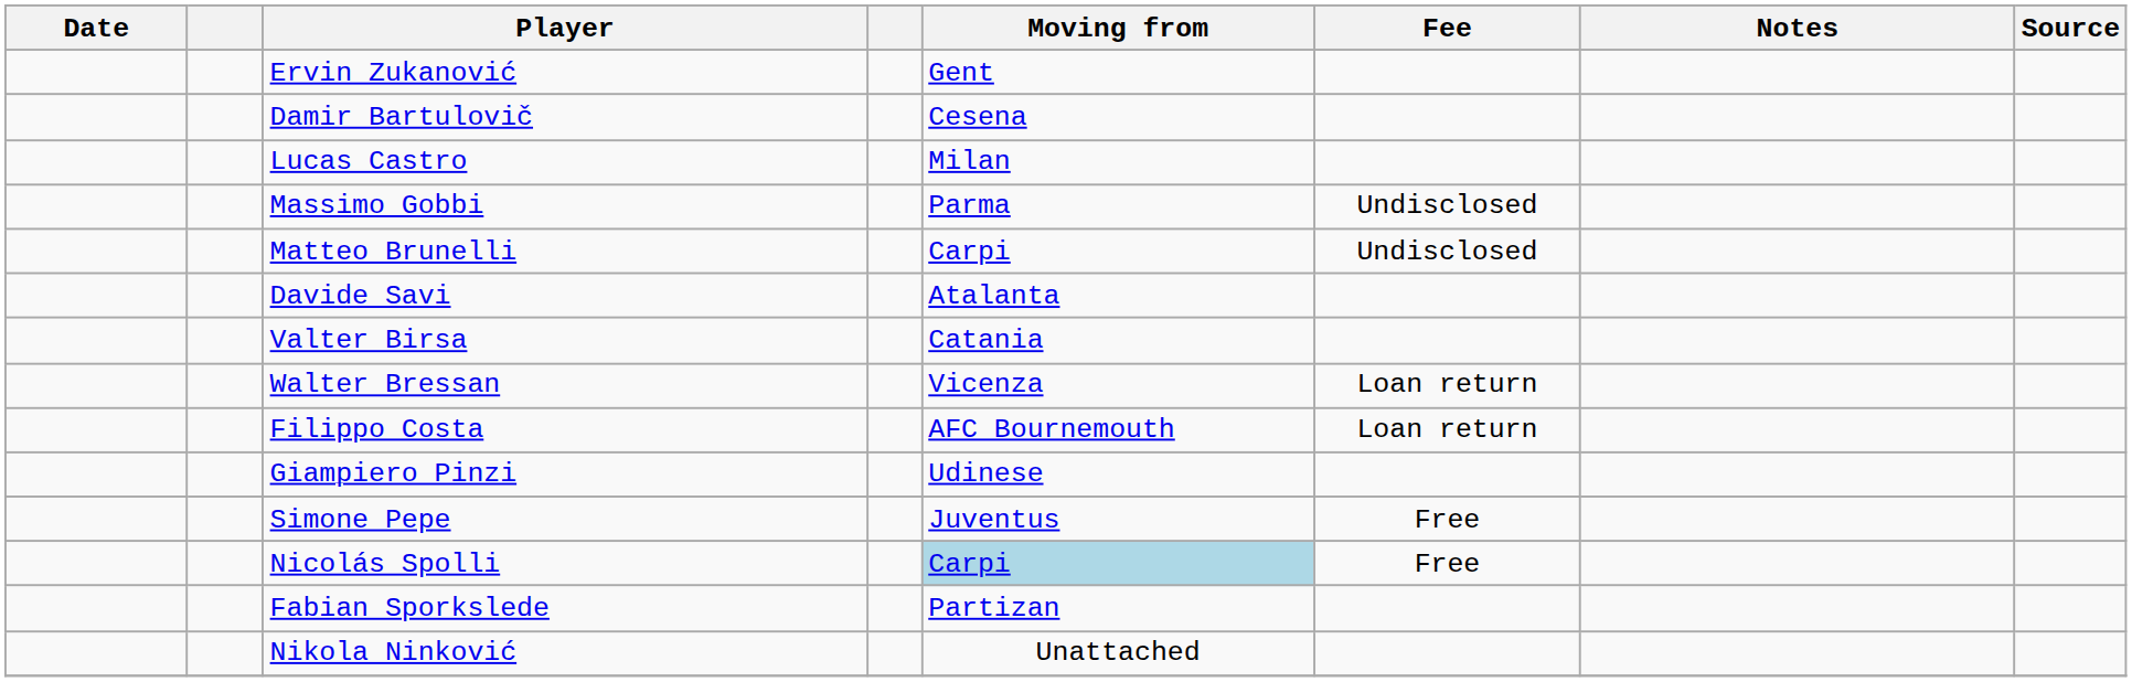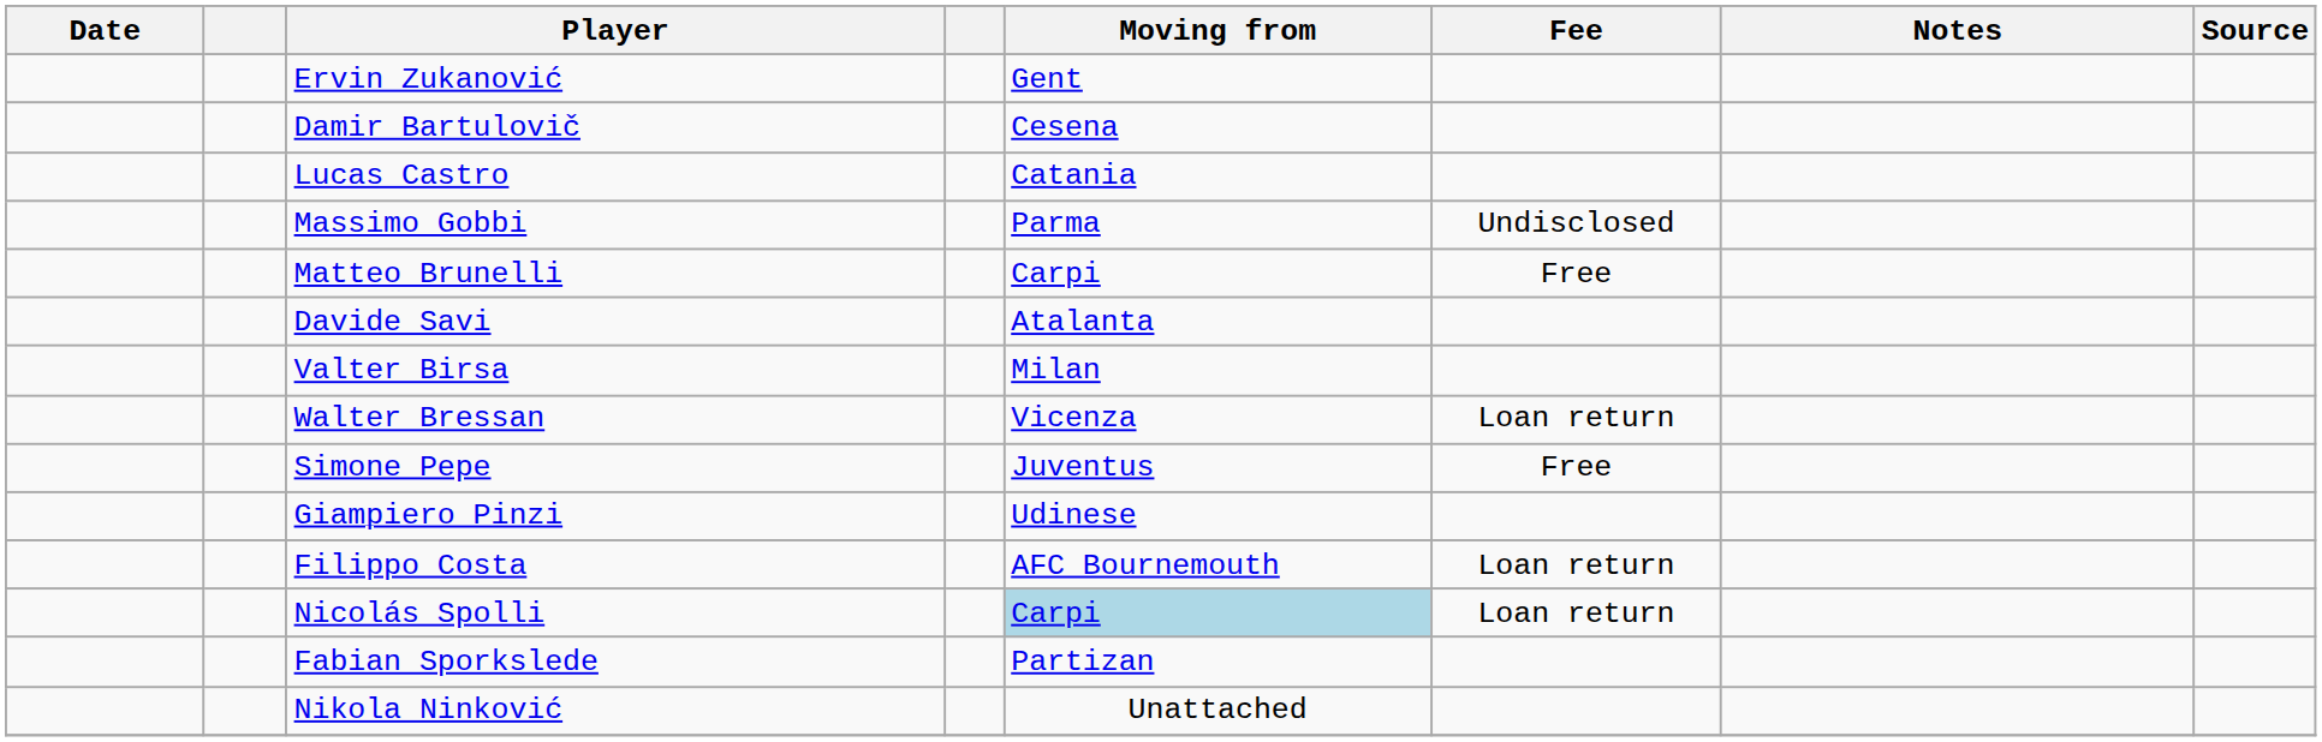Lucas Castro | Moving from: Milan -> Catania
Matteo Brunelli | Fee: Undisclosed -> Free
Valter Birsa | Moving from: Catania -> Milan
rows swapped: Simone Pepe <-> Filippo Costa
Nicolás Spolli | Fee: Free -> Loan return
